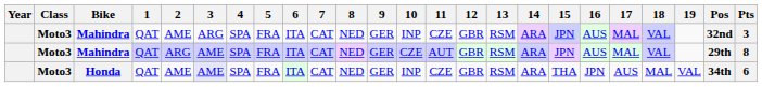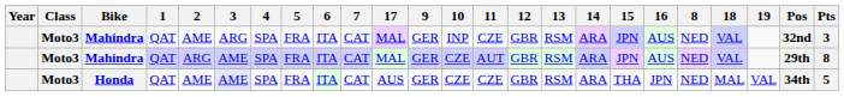columns swapped: 8 <-> 17
Honda | 10: INP -> CZE
Honda | Pts: 6 -> 5
